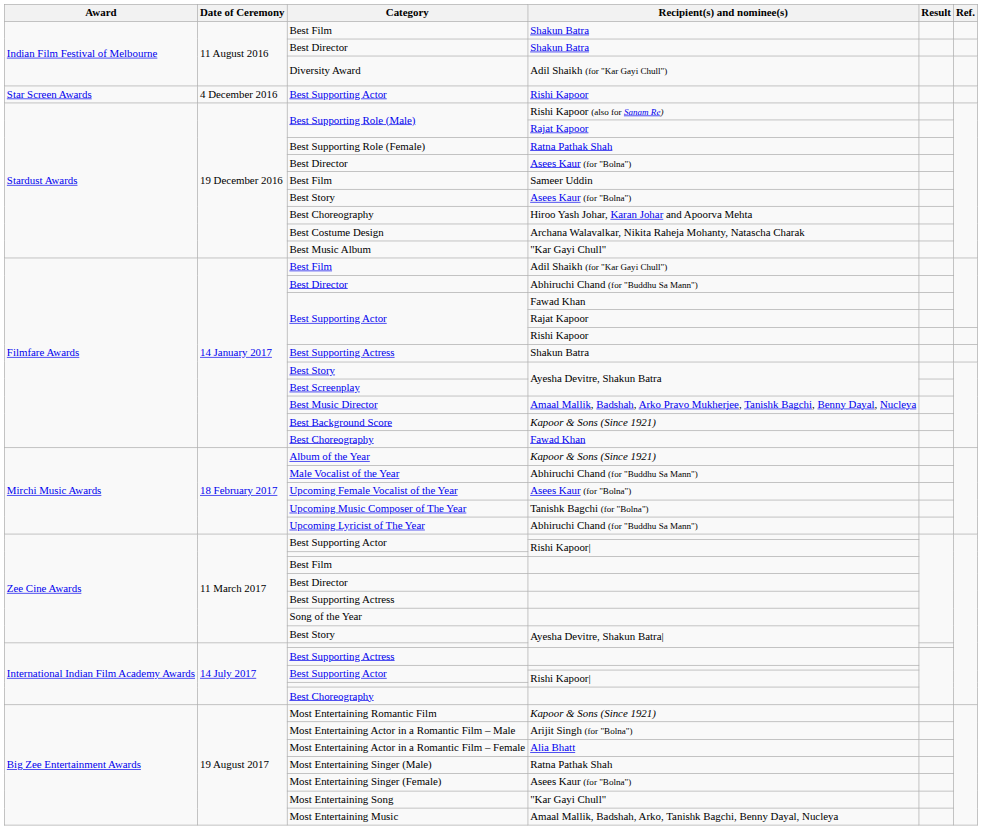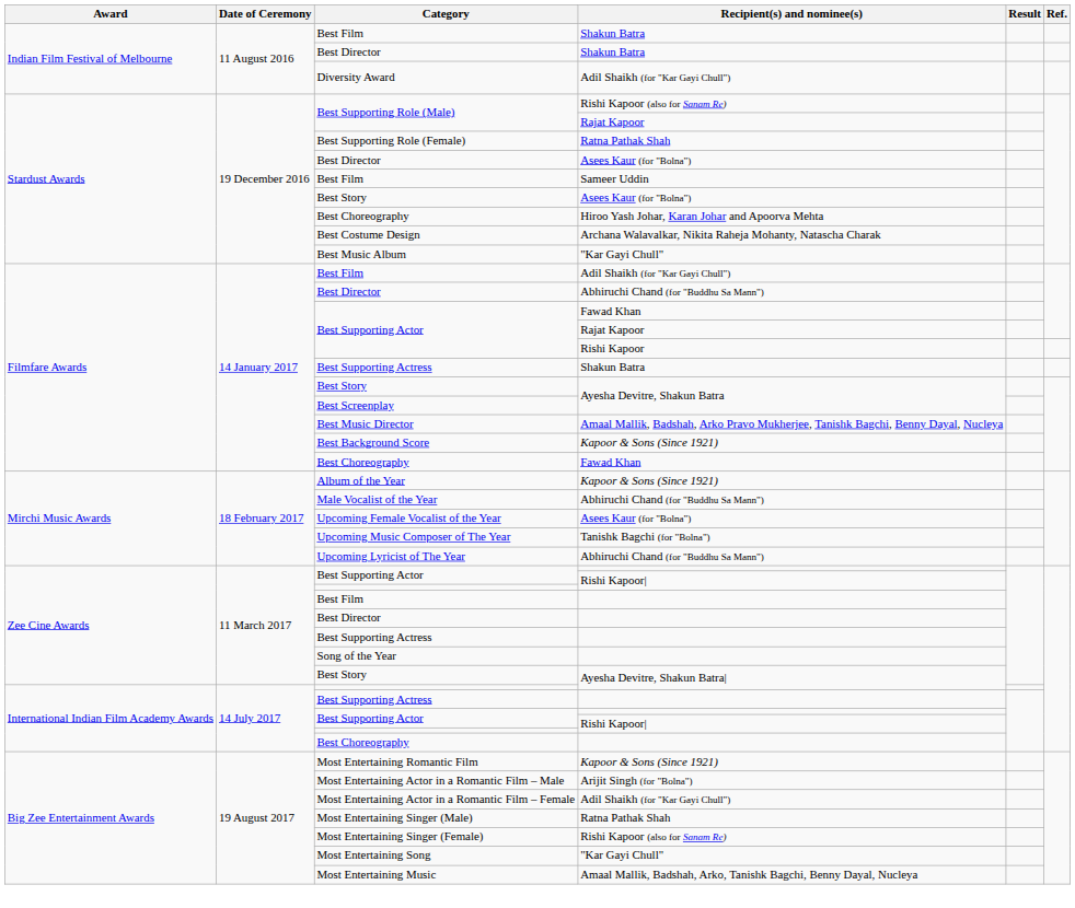- row: Star Screen Awards | 4 December 2016 | Best Supporting Actor | Rishi Kapoor
Most Entertaining Actor in a Romantic Film – Female | Recipient(s) and nominee(s): Alia Bhatt -> Adil Shaikh (for "Kar Gayi Chull")
Most Entertaining Singer (Female) | Recipient(s) and nominee(s): Asees Kaur (for "Bolna") -> Rishi Kapoor (also for Sanam Re)
